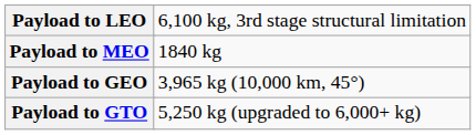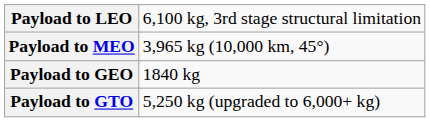Payload to MEO | column 3: 1840 kg -> 3,965 kg (10,000 km, 45°)
Payload to GEO | column 3: 3,965 kg (10,000 km, 45°) -> 1840 kg
